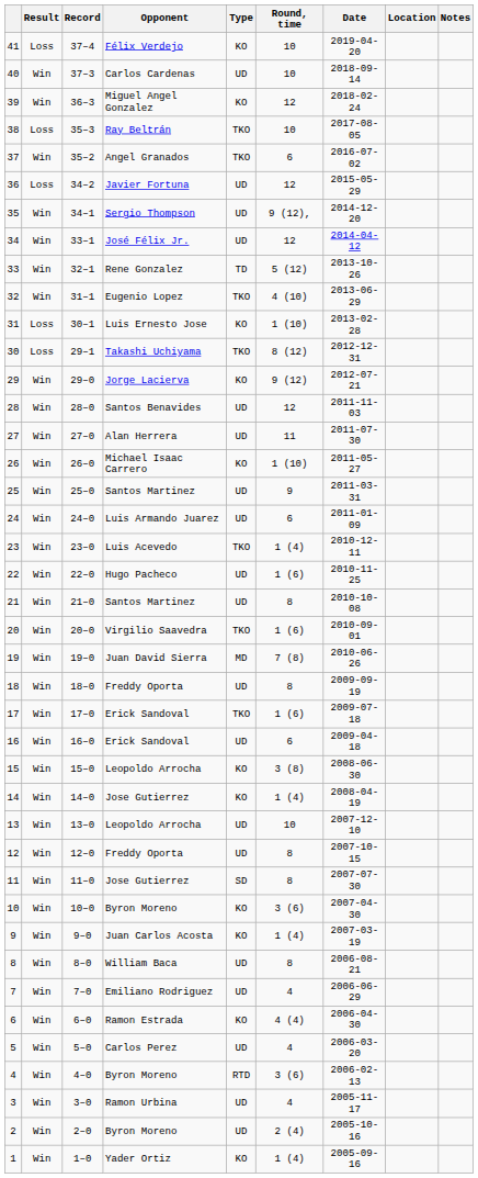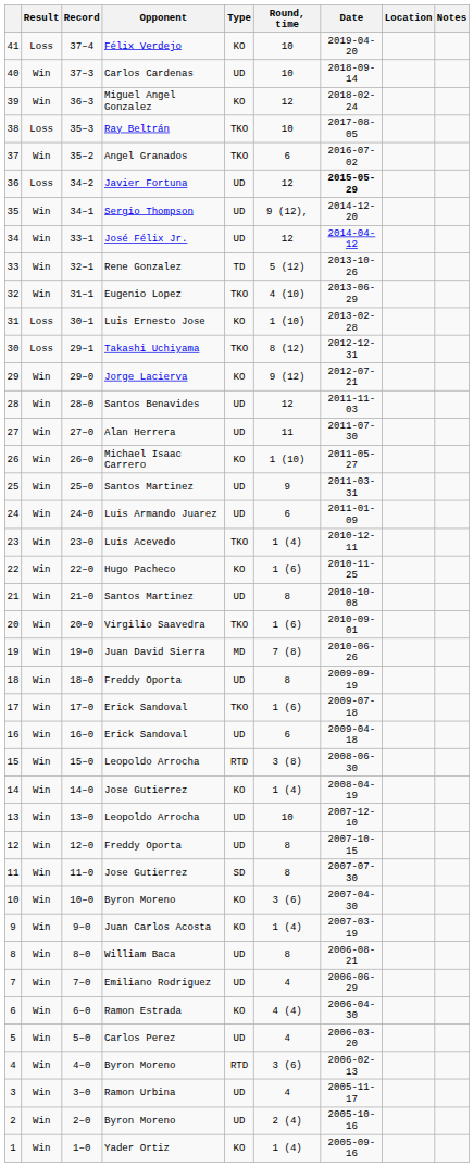36 | Date: normal -> bold
22 | Type: UD -> KO
15 | Type: KO -> RTD
